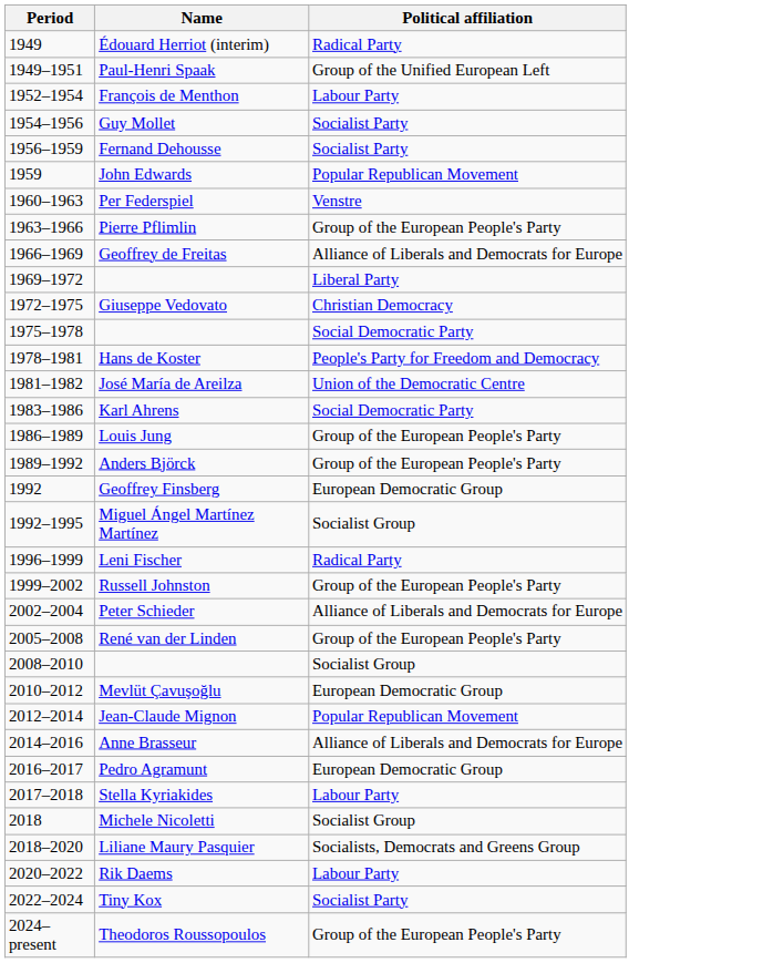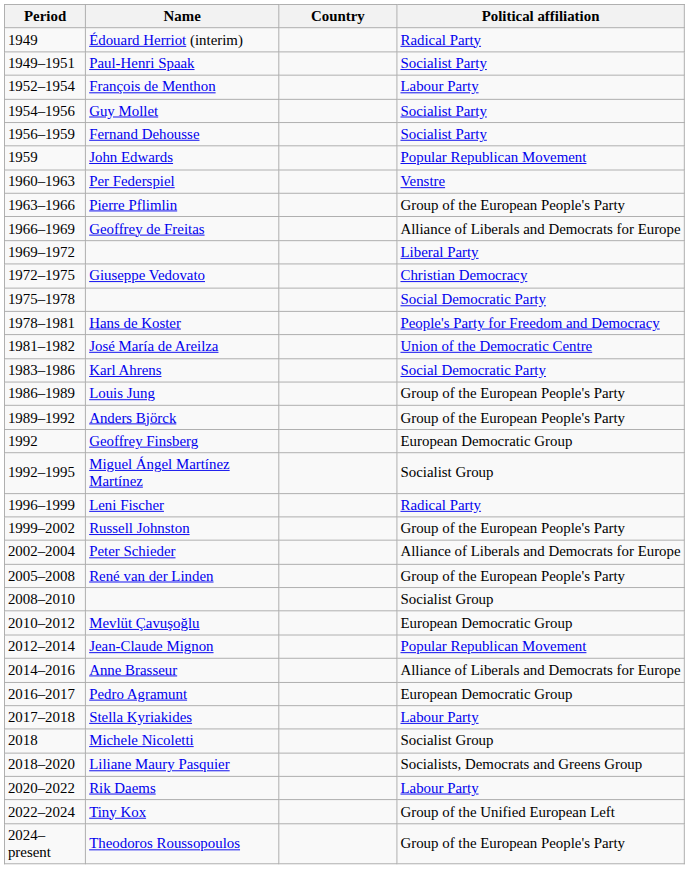+ column: Country
Paul-Henri Spaak | Political affiliation: Group of the Unified European Left -> Socialist Party
Tiny Kox | Political affiliation: Socialist Party -> Group of the Unified European Left
